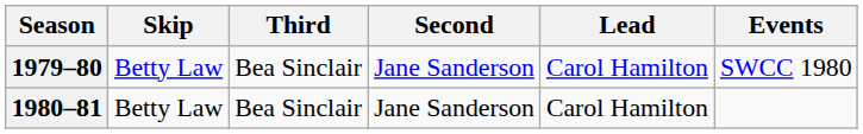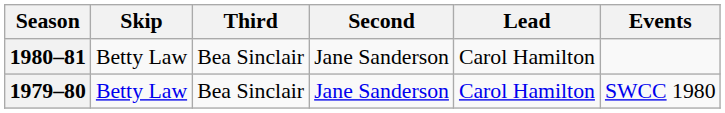rows swapped: 1979–80 <-> 1980–81
